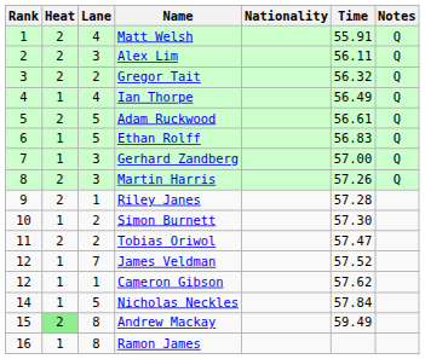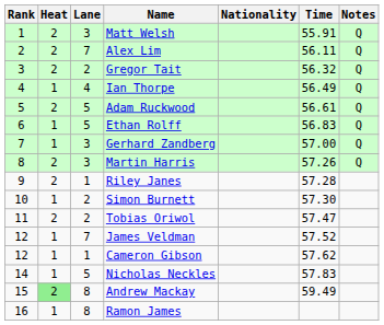Matt Welsh | Lane: 4 -> 3
Alex Lim | Lane: 3 -> 7
Nicholas Neckles | Time: 57.84 -> 57.83
